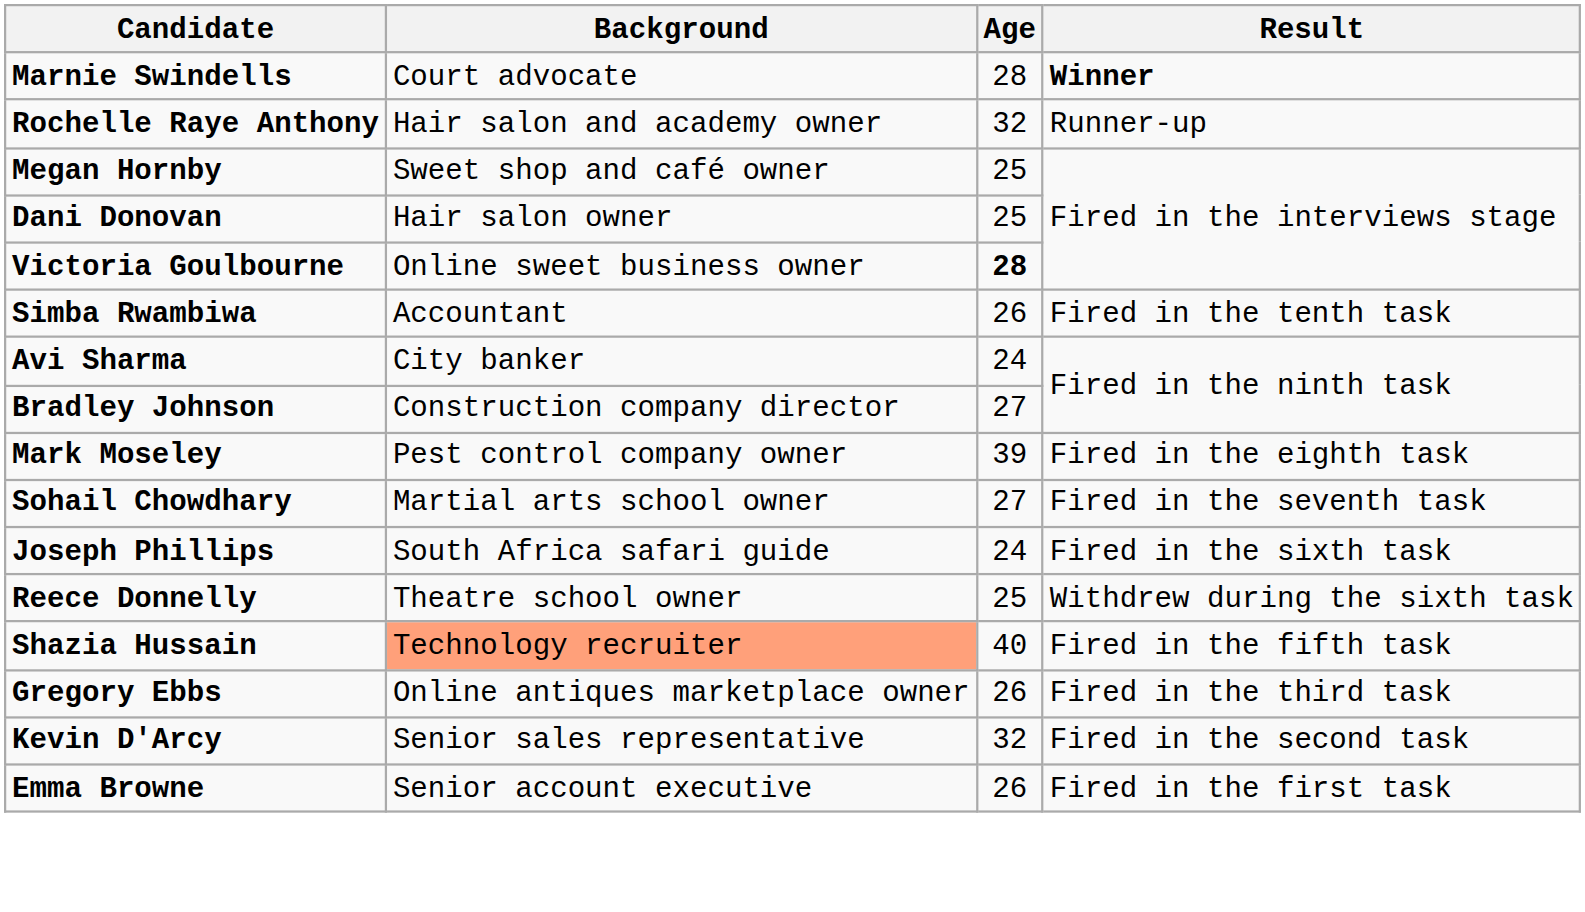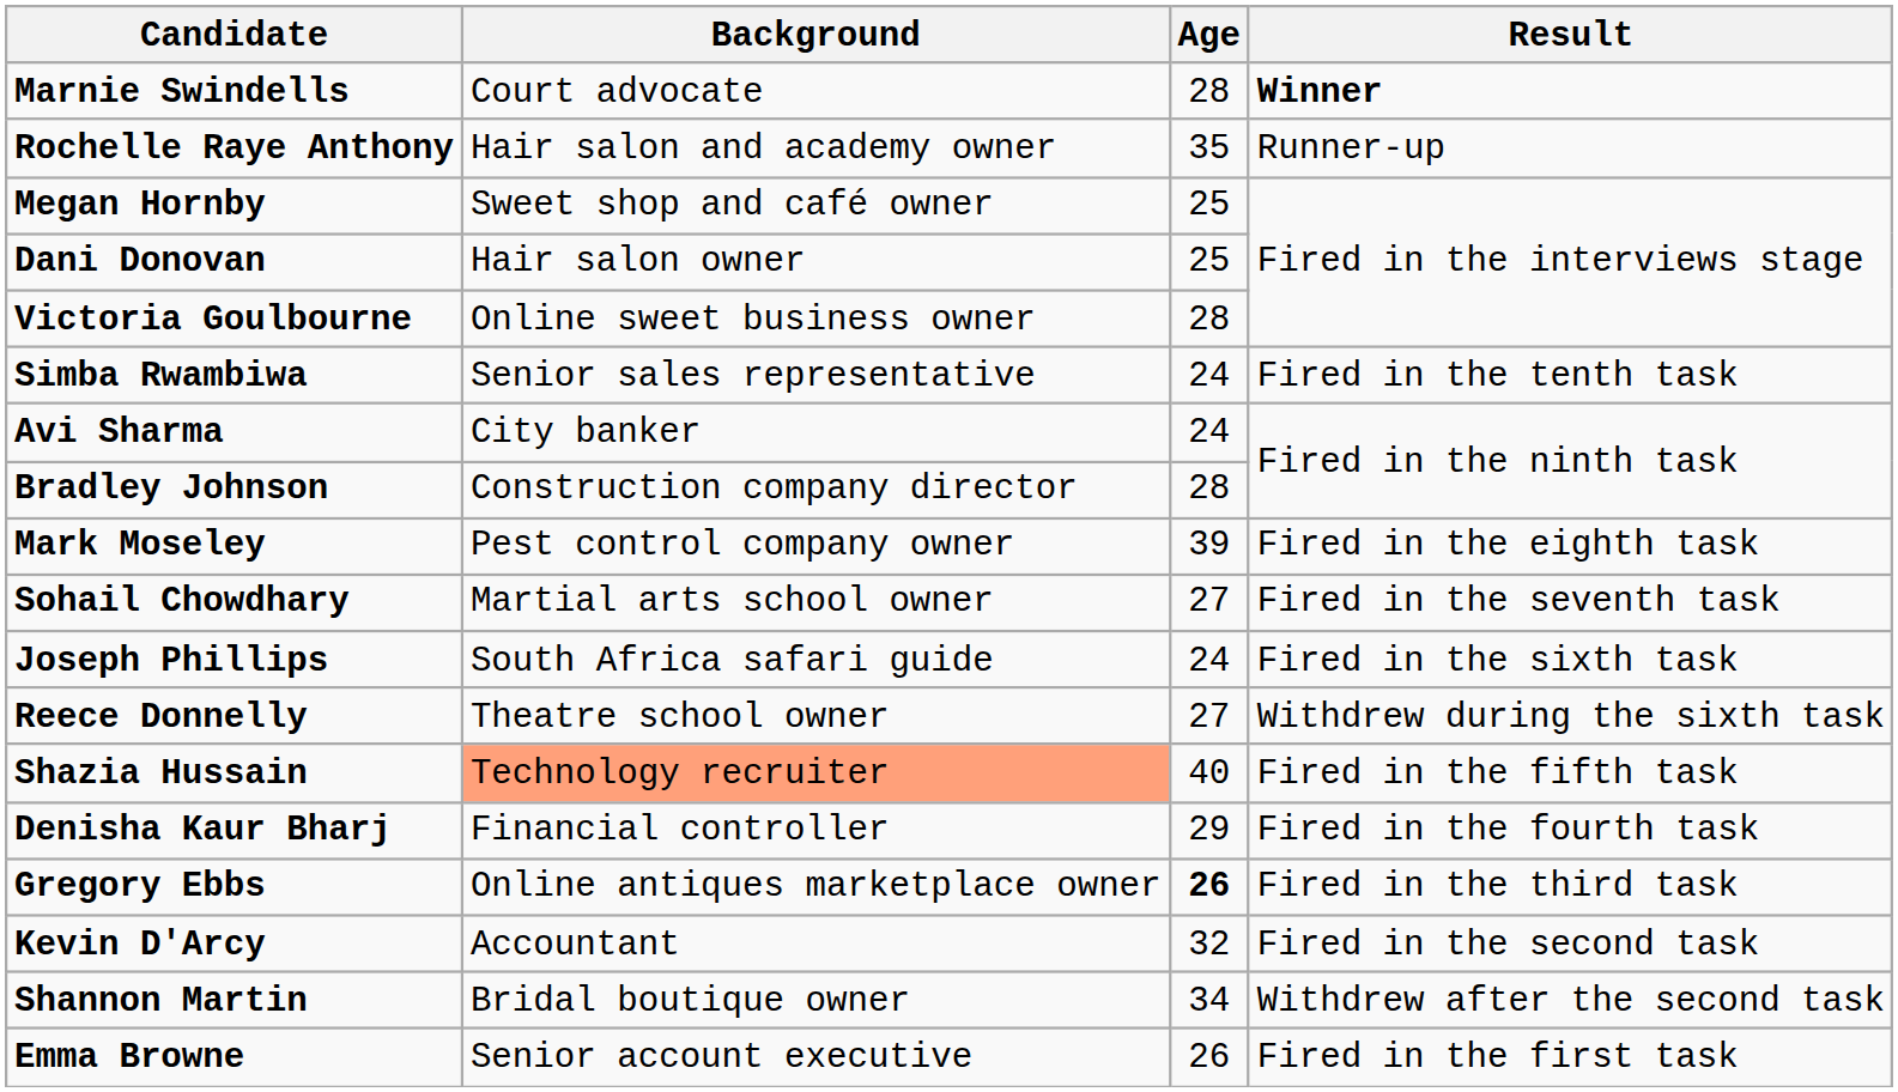Rochelle Raye Anthony | Age: 32 -> 35
Victoria Goulbourne | Age: bold -> normal
Simba Rwambiwa | Background: Accountant -> Senior sales representative
Simba Rwambiwa | Age: 26 -> 24
Bradley Johnson | Age: 27 -> 28
Reece Donnelly | Age: 25 -> 27
+ row: Denisha Kaur Bharj | Financial controller | 29 | Fired in the fourth task
Gregory Ebbs | Age: normal -> bold
Kevin D'Arcy | Background: Senior sales representative -> Accountant
+ row: Shannon Martin | Bridal boutique owner | 34 | Withdrew after the second task
